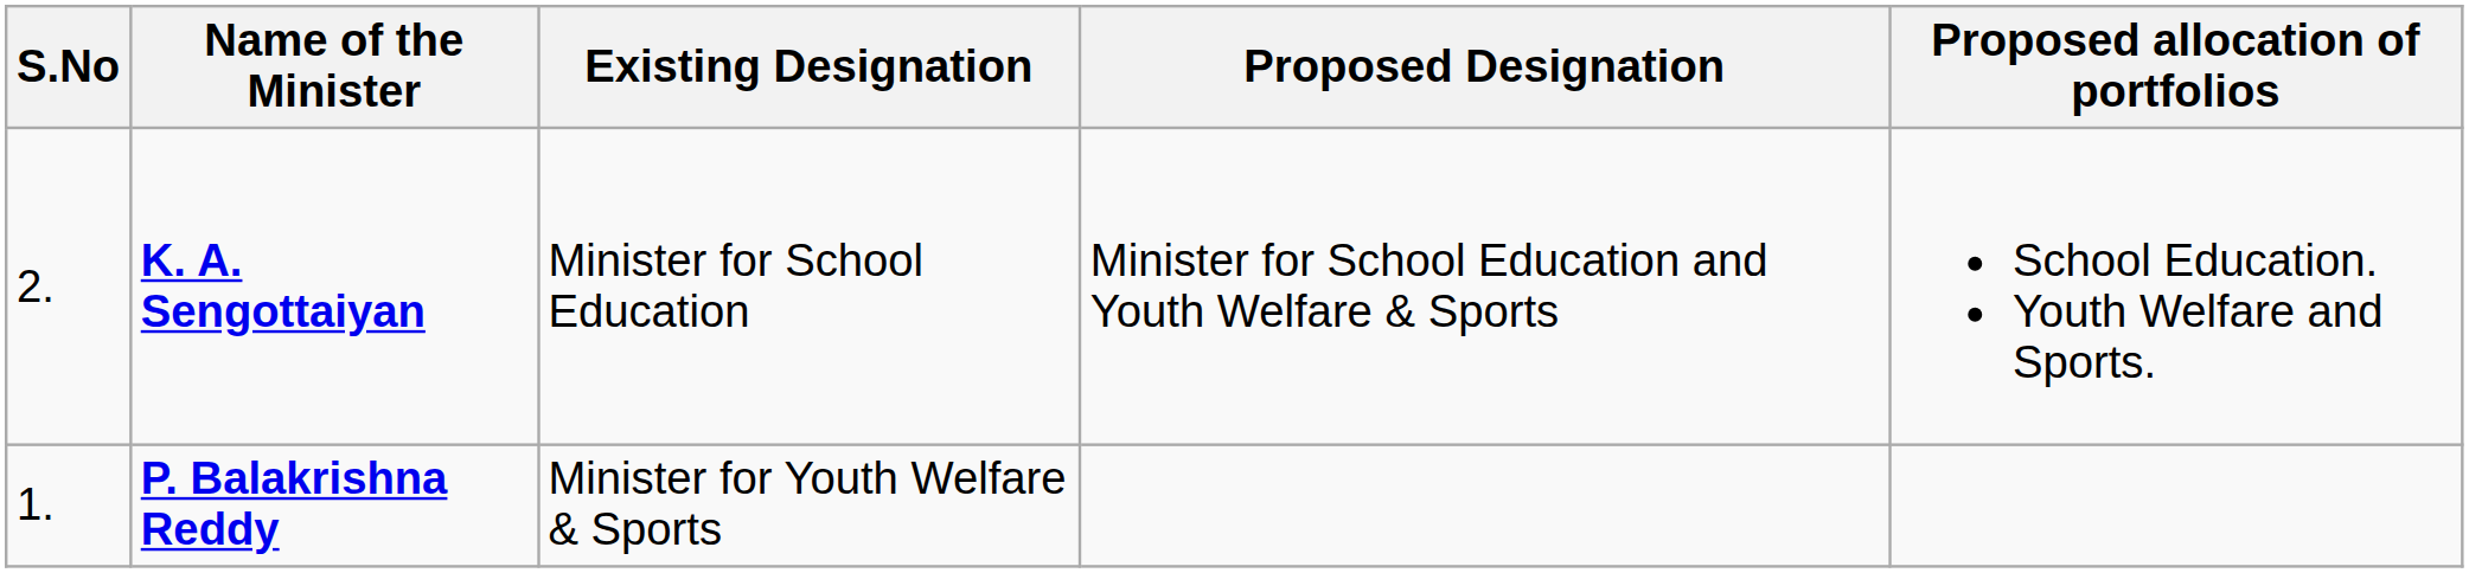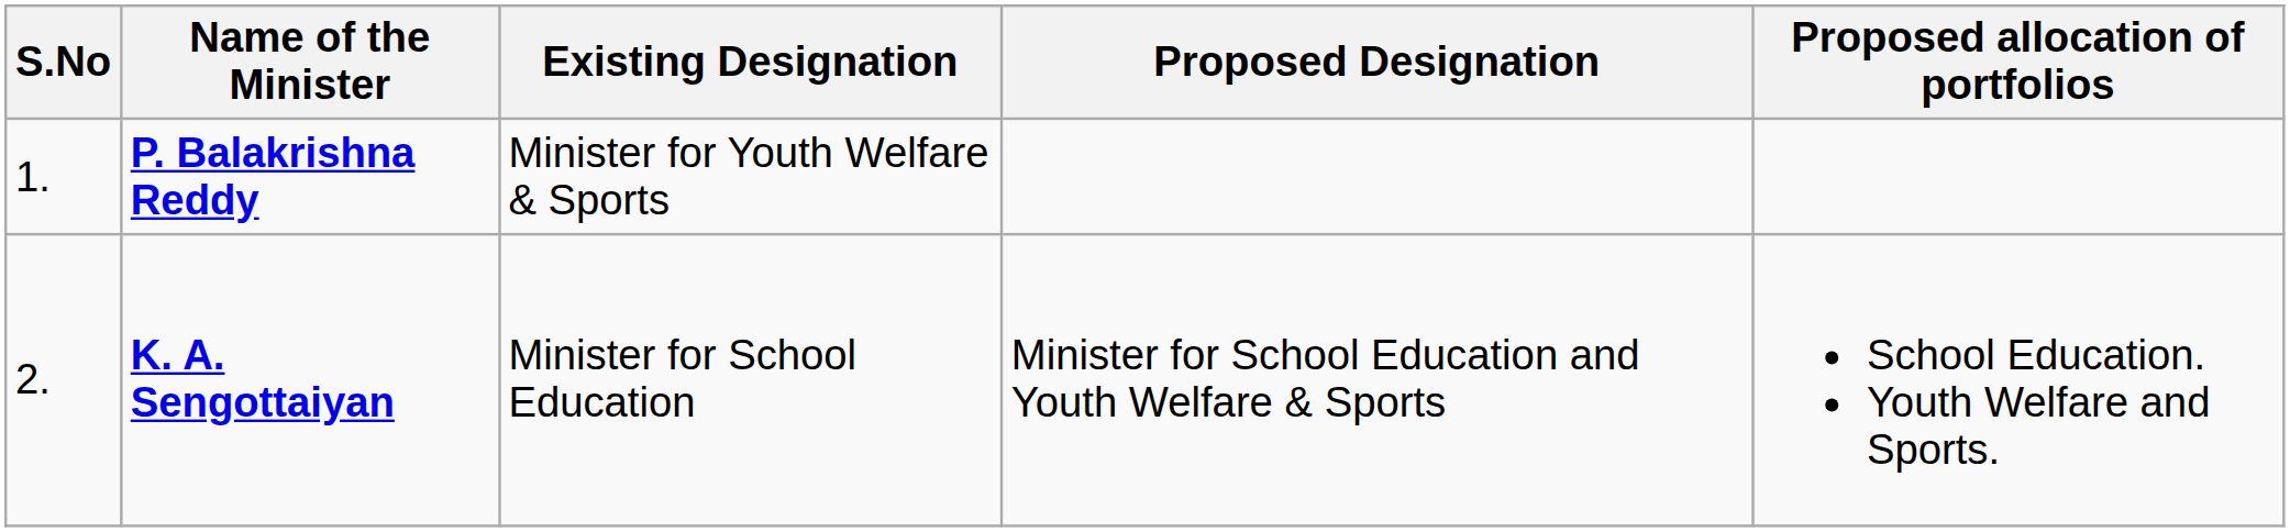rows swapped: P. Balakrishna Reddy <-> K. A. Sengottaiyan
